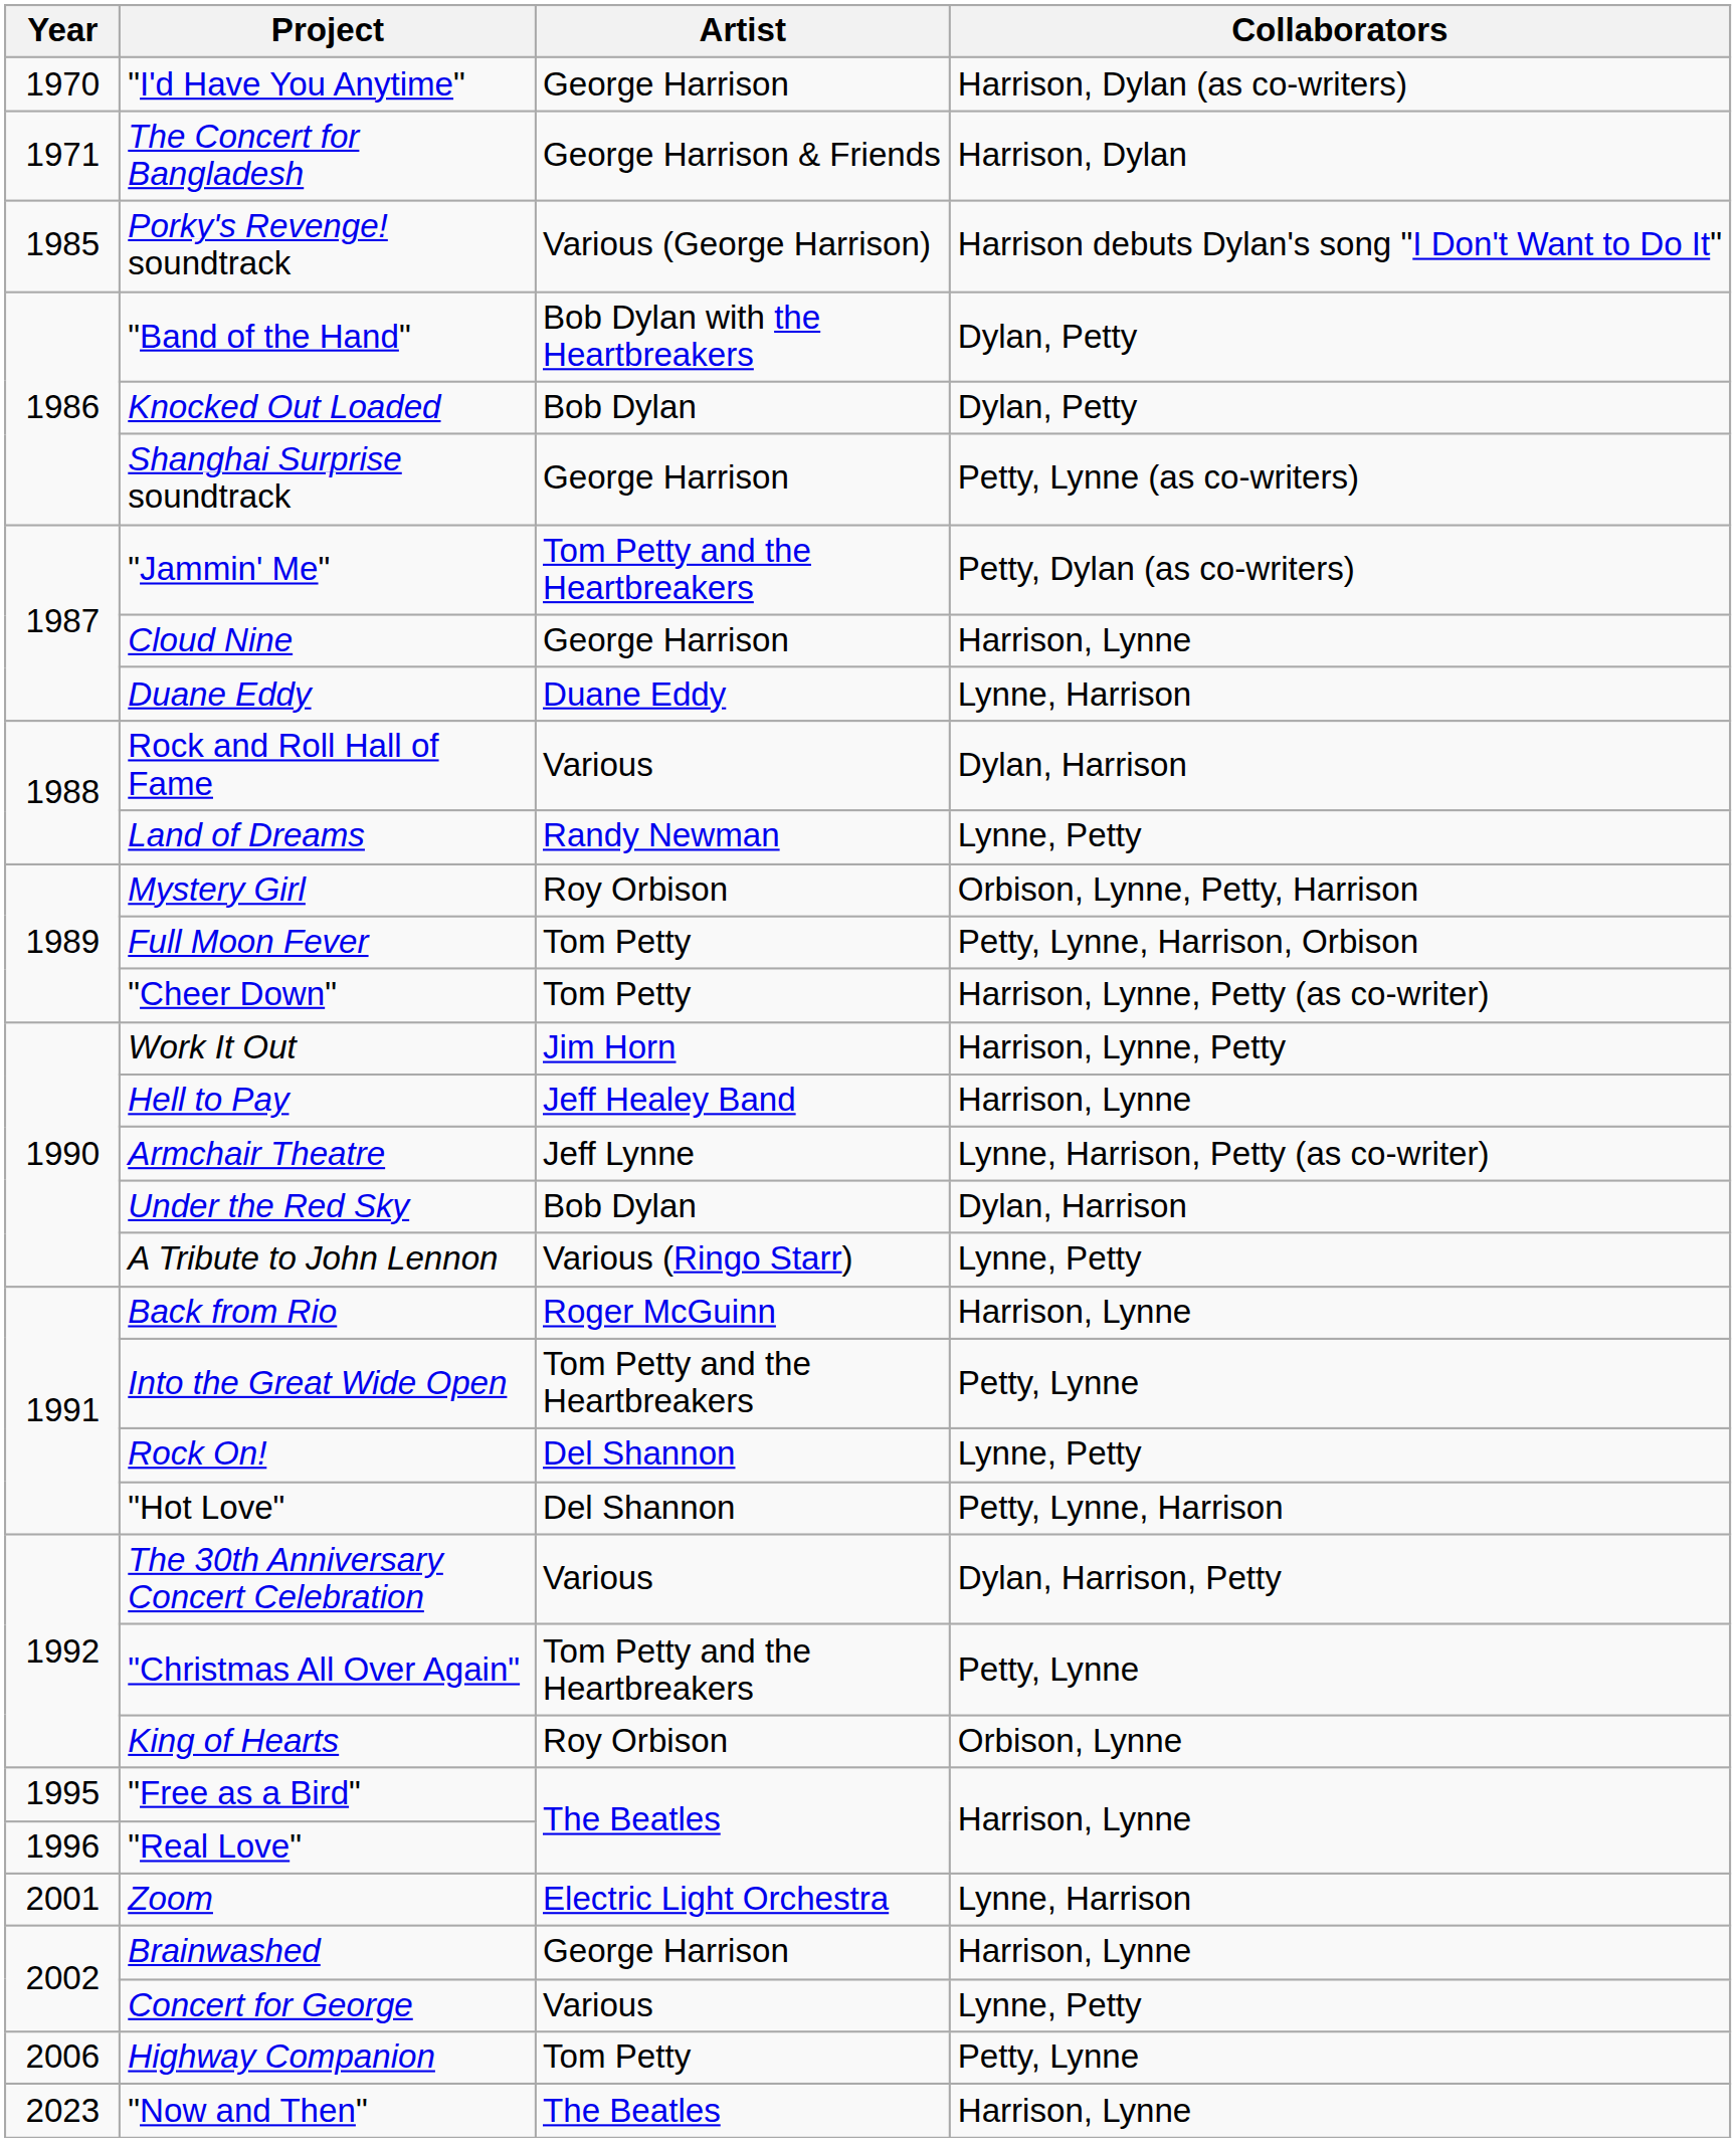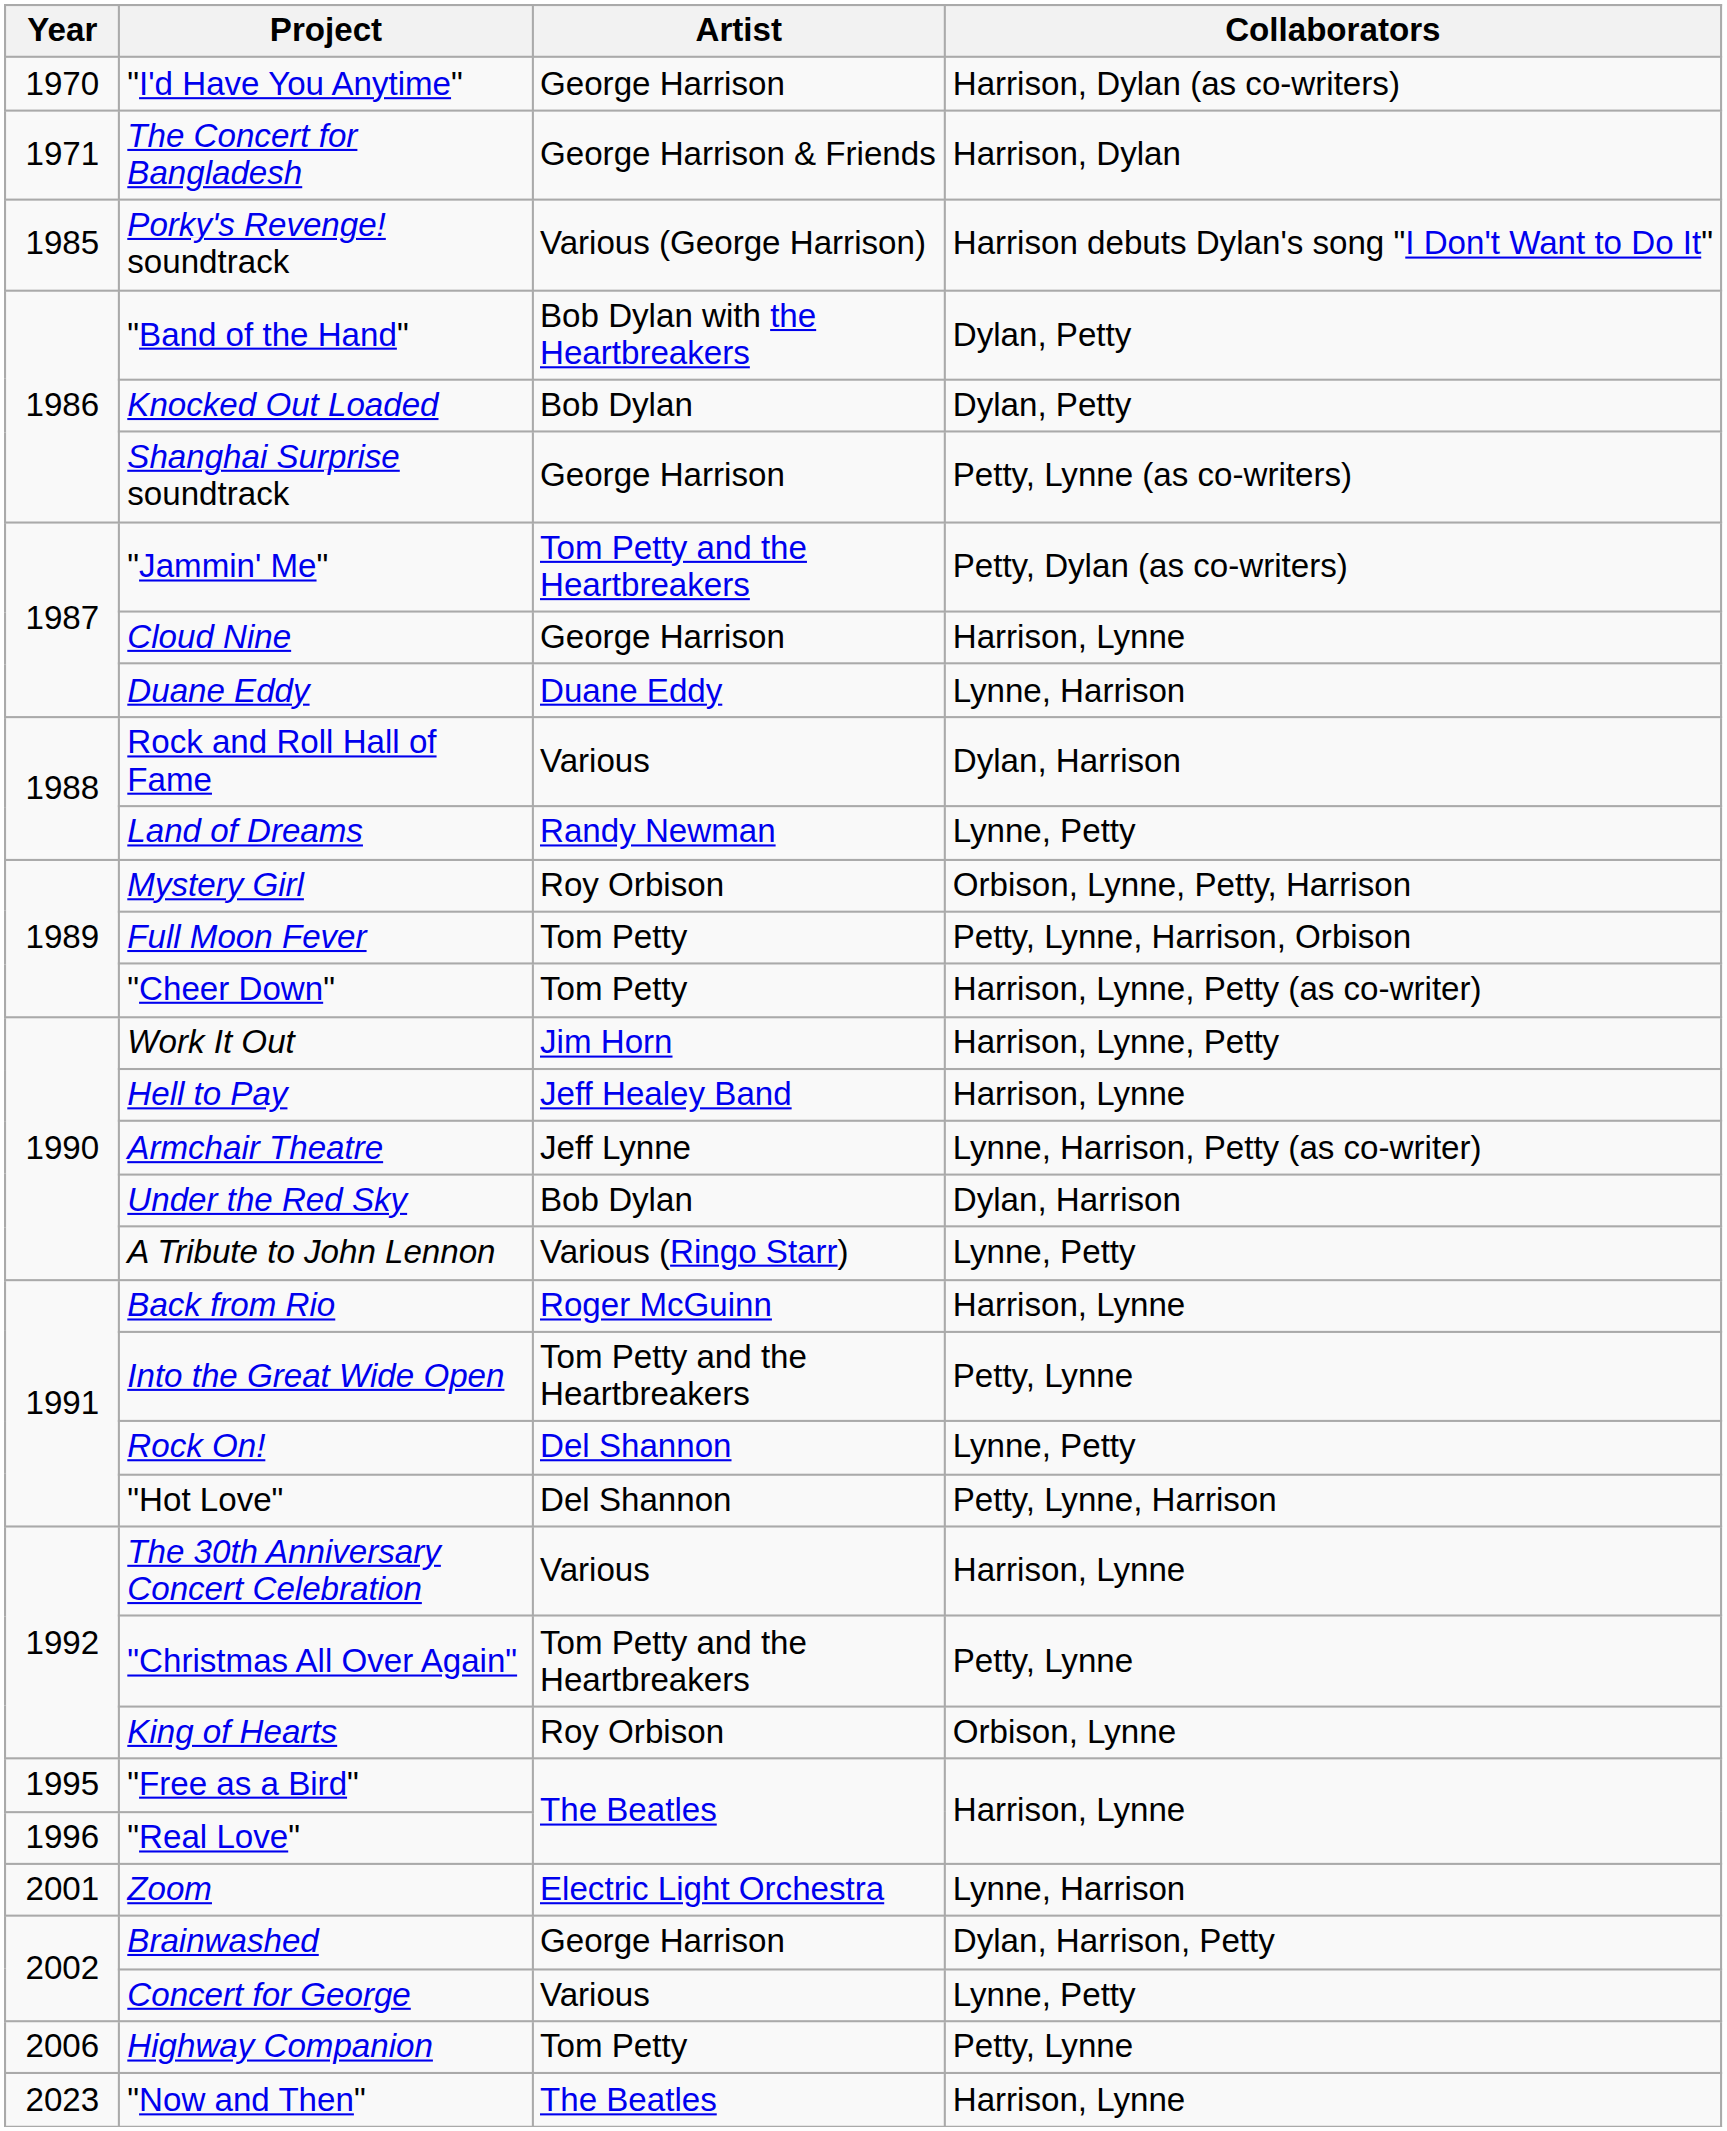The 30th Anniversary Concert Celebration | Collaborators: Dylan, Harrison, Petty -> Harrison, Lynne
Brainwashed | Collaborators: Harrison, Lynne -> Dylan, Harrison, Petty
